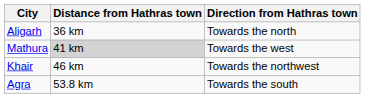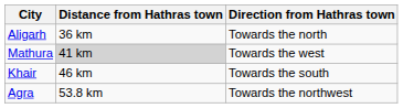Khair | Direction from Hathras town: Towards the northwest -> Towards the south
Agra | Direction from Hathras town: Towards the south -> Towards the northwest
